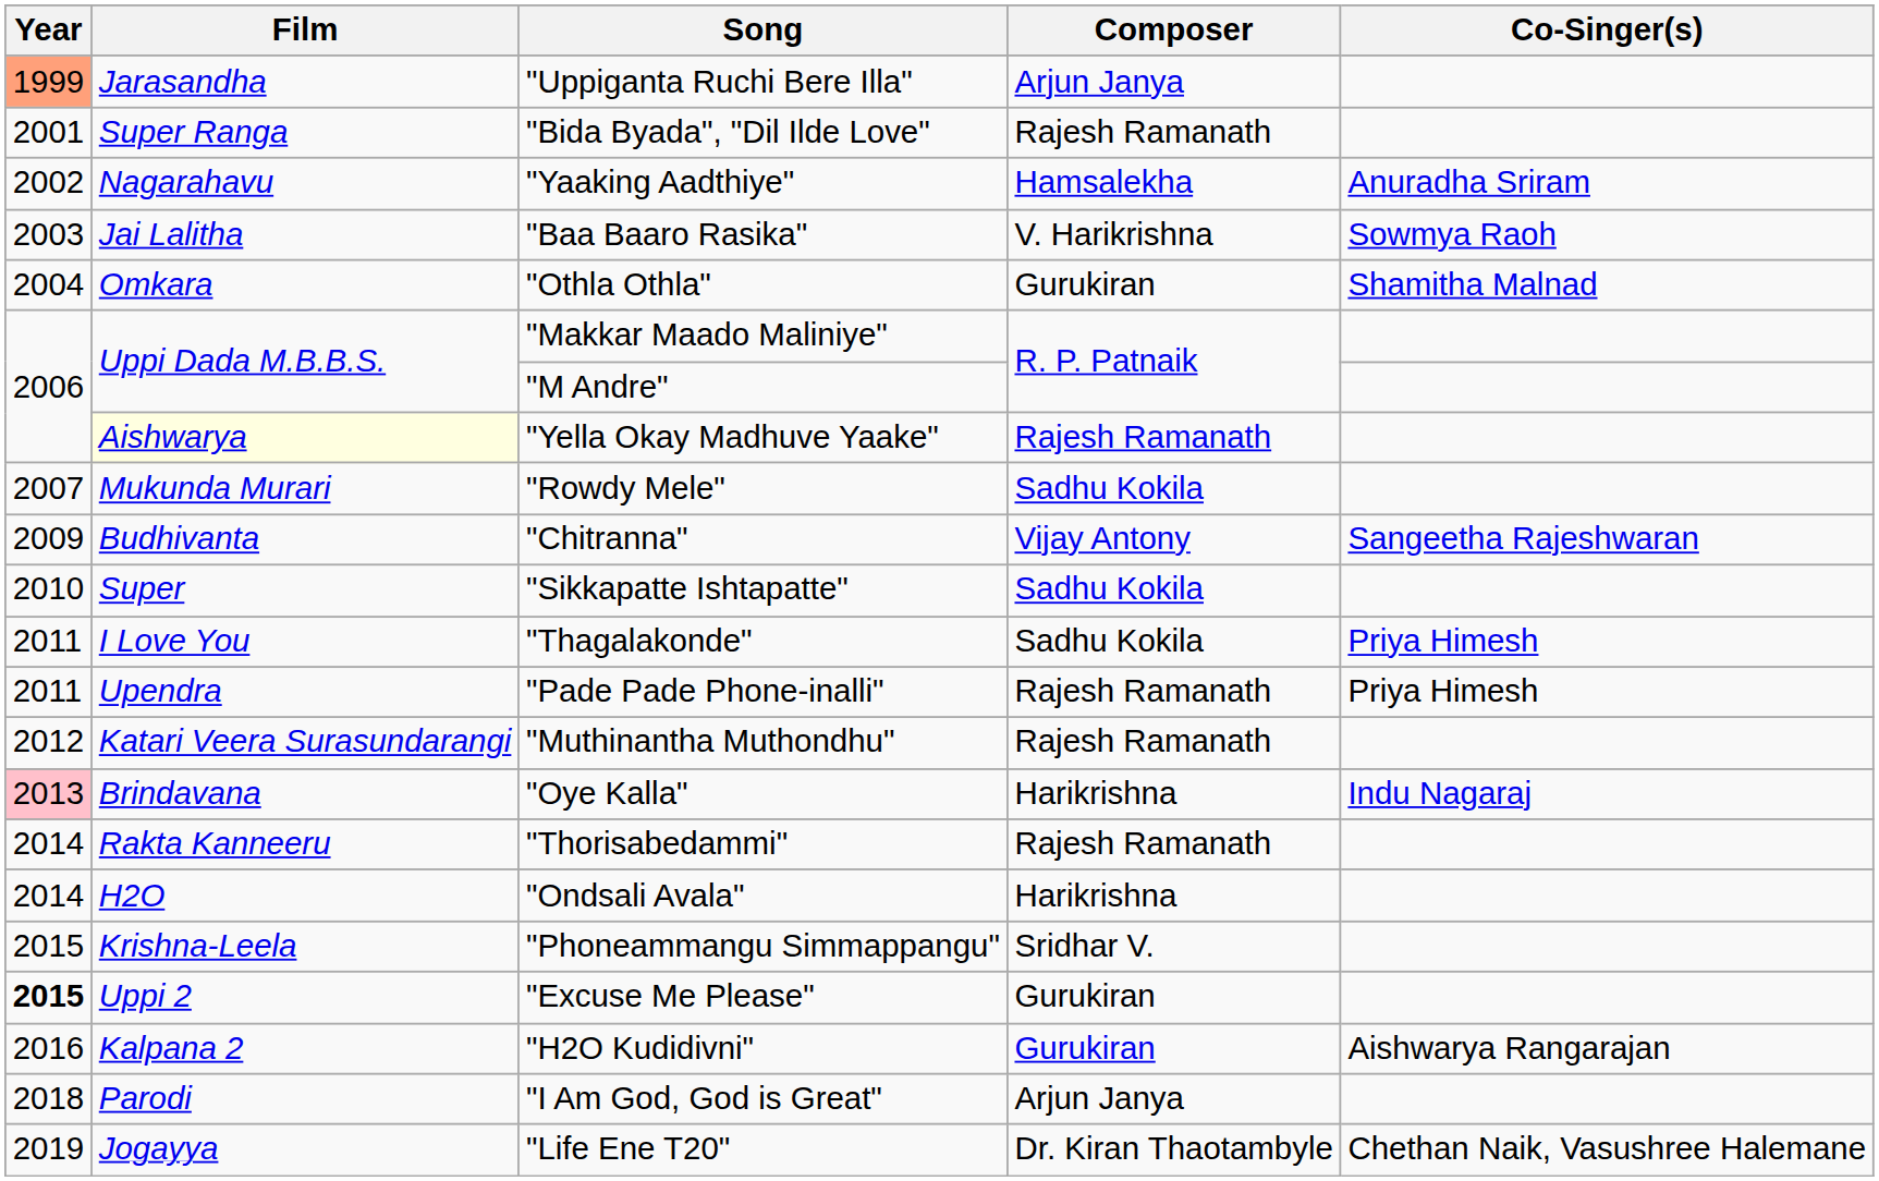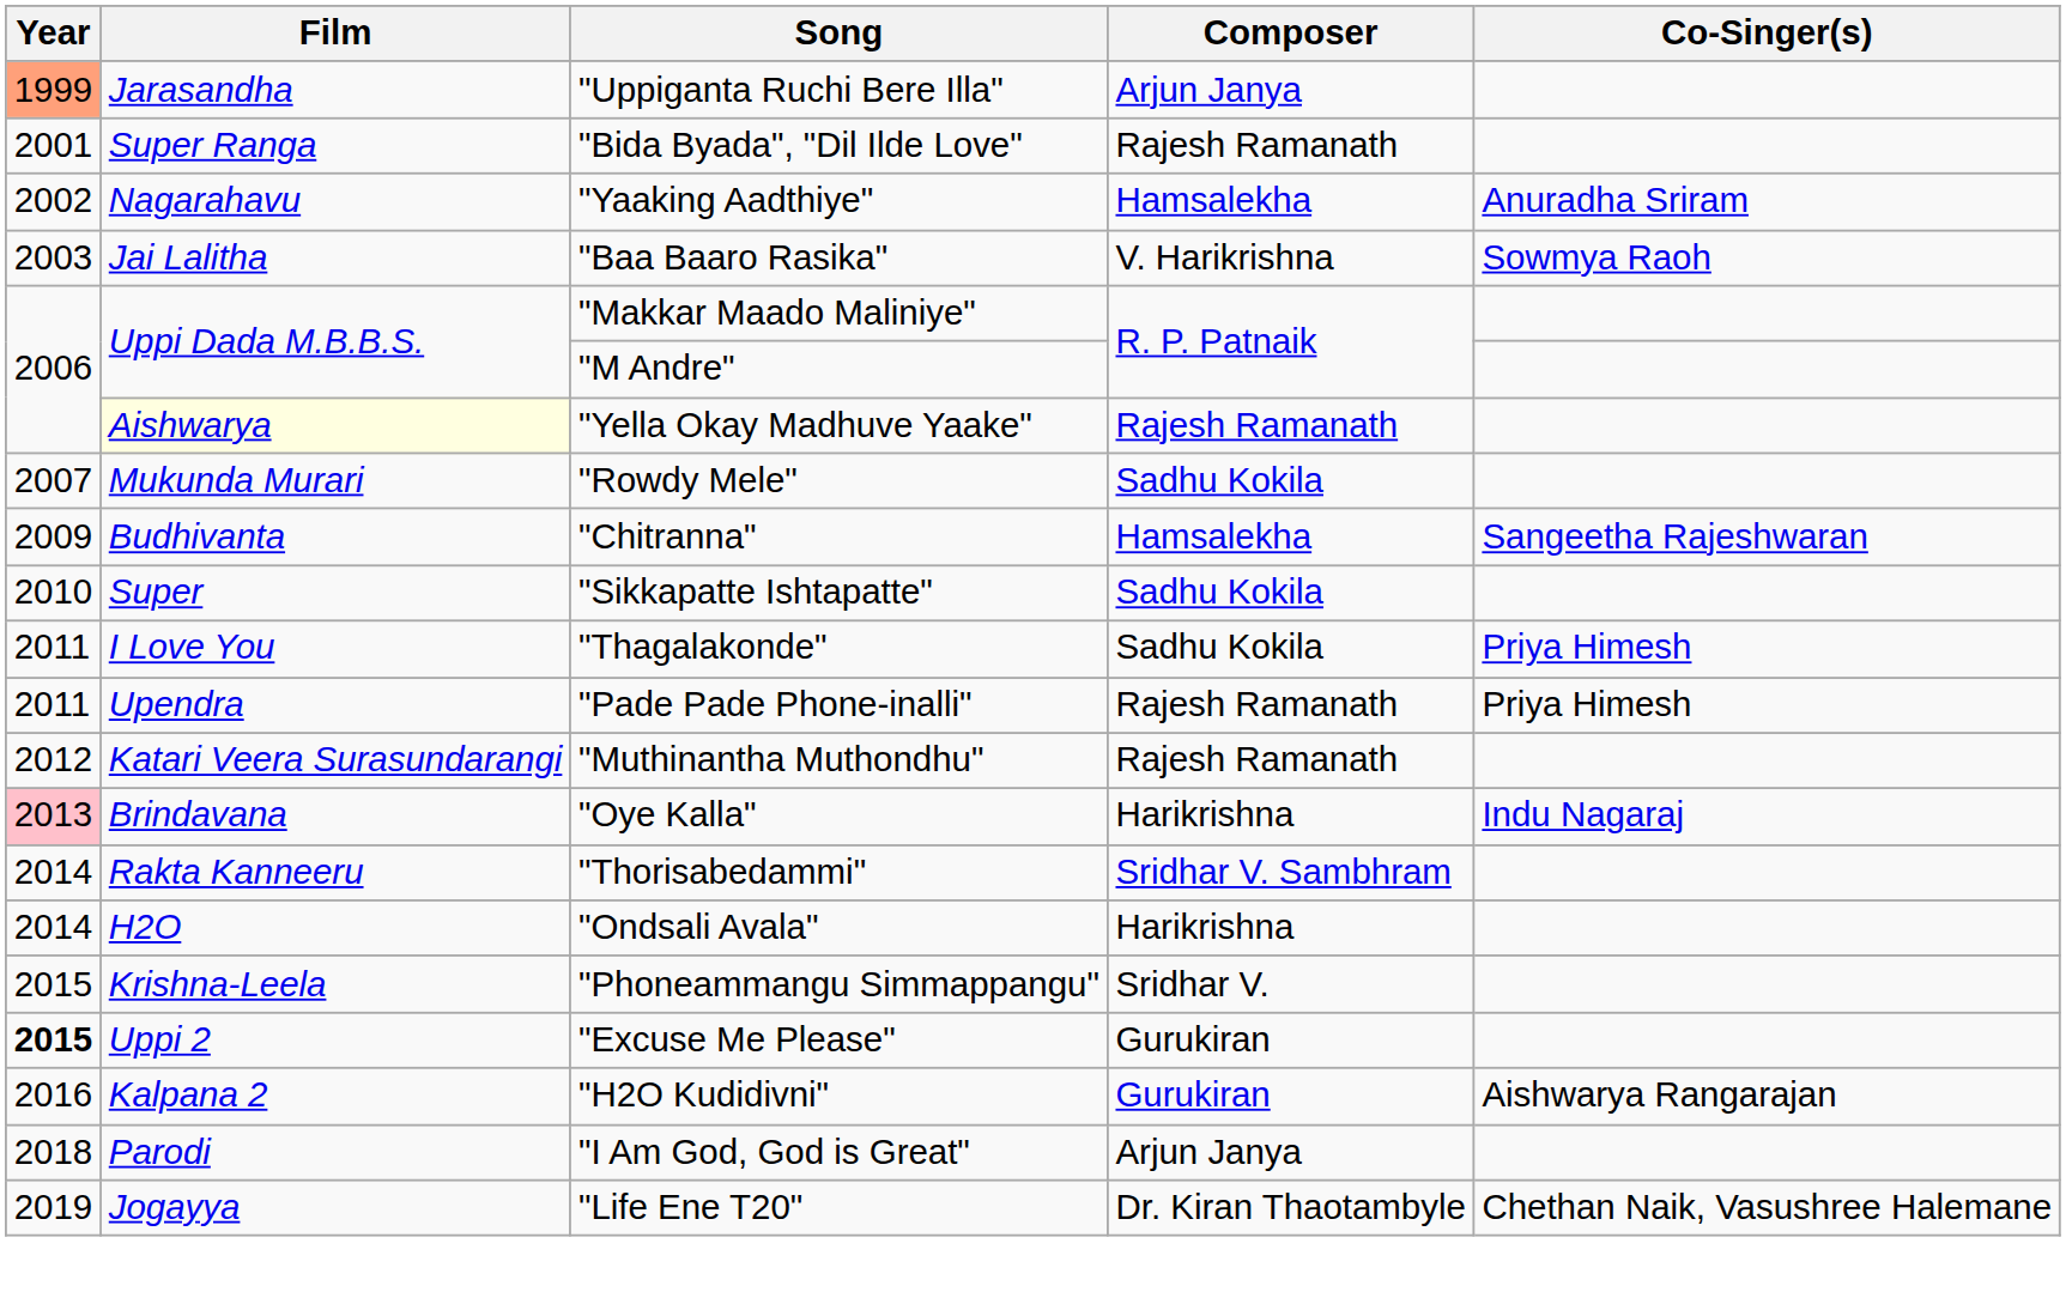- row: 2004 | Omkara | "Othla Othla" | Gurukiran | Shamitha Malnad
"Chitranna" | Composer: Vijay Antony -> Hamsalekha
"Thorisabedammi" | Composer: Rajesh Ramanath -> Sridhar V. Sambhram
